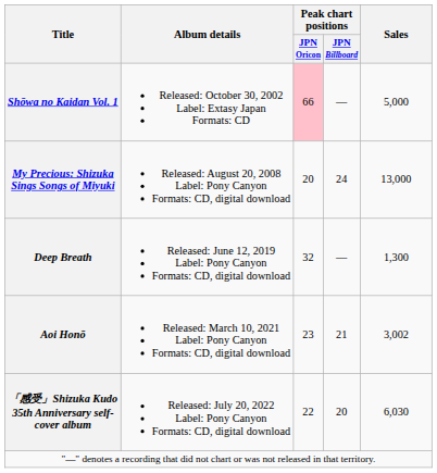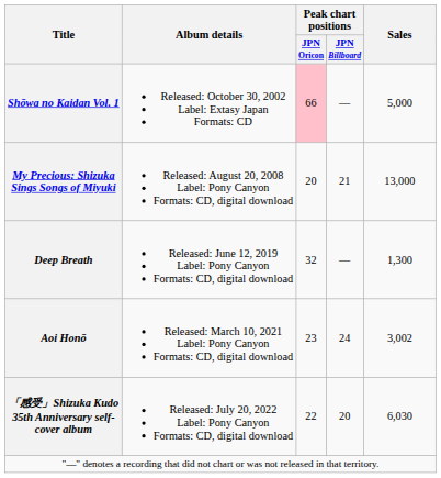My Precious: Shizuka Sings Songs of Miyuki | Peak chart positions / JPN Billboard: 24 -> 21
Aoi Honō | Peak chart positions / JPN Billboard: 21 -> 24
